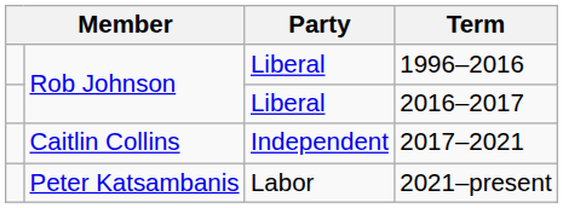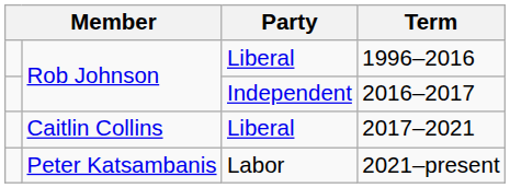2016–2017 | Party: Liberal -> Independent
2017–2021 | Party: Independent -> Liberal
